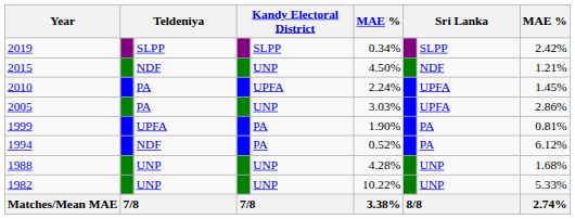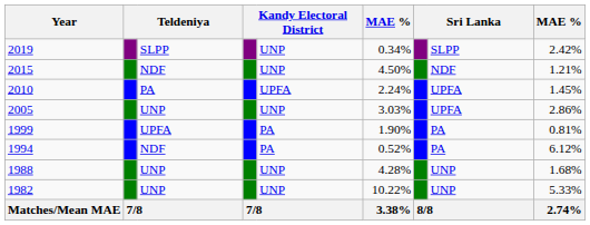2019 | column 5: SLPP -> UNP
2005 | column 3: PA -> UNP
